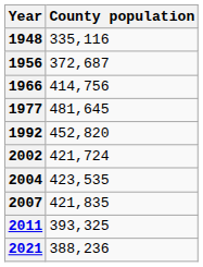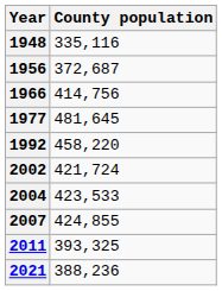1992 | County population: 452,820 -> 458,220
2004 | County population: 423,535 -> 423,533
2007 | County population: 421,835 -> 424,855
